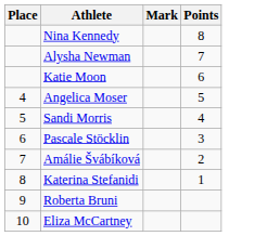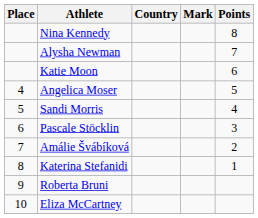+ column: Country
